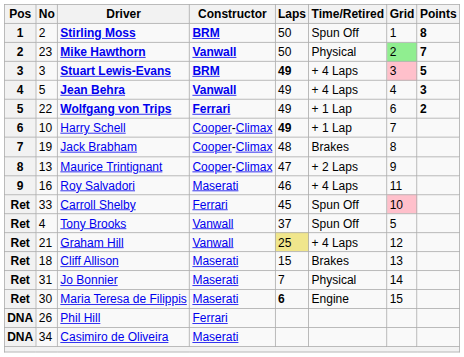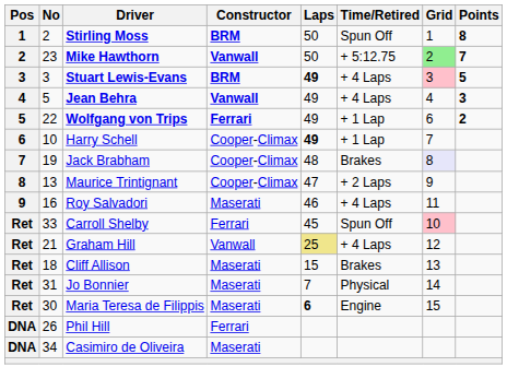Mike Hawthorn | Time/Retired: Physical -> + 5:12.75
Jack Brabham | Grid: no background -> lavender background
- row: Ret | 4 | Tony Brooks | Vanwall | 37 | Spun Off | 5
